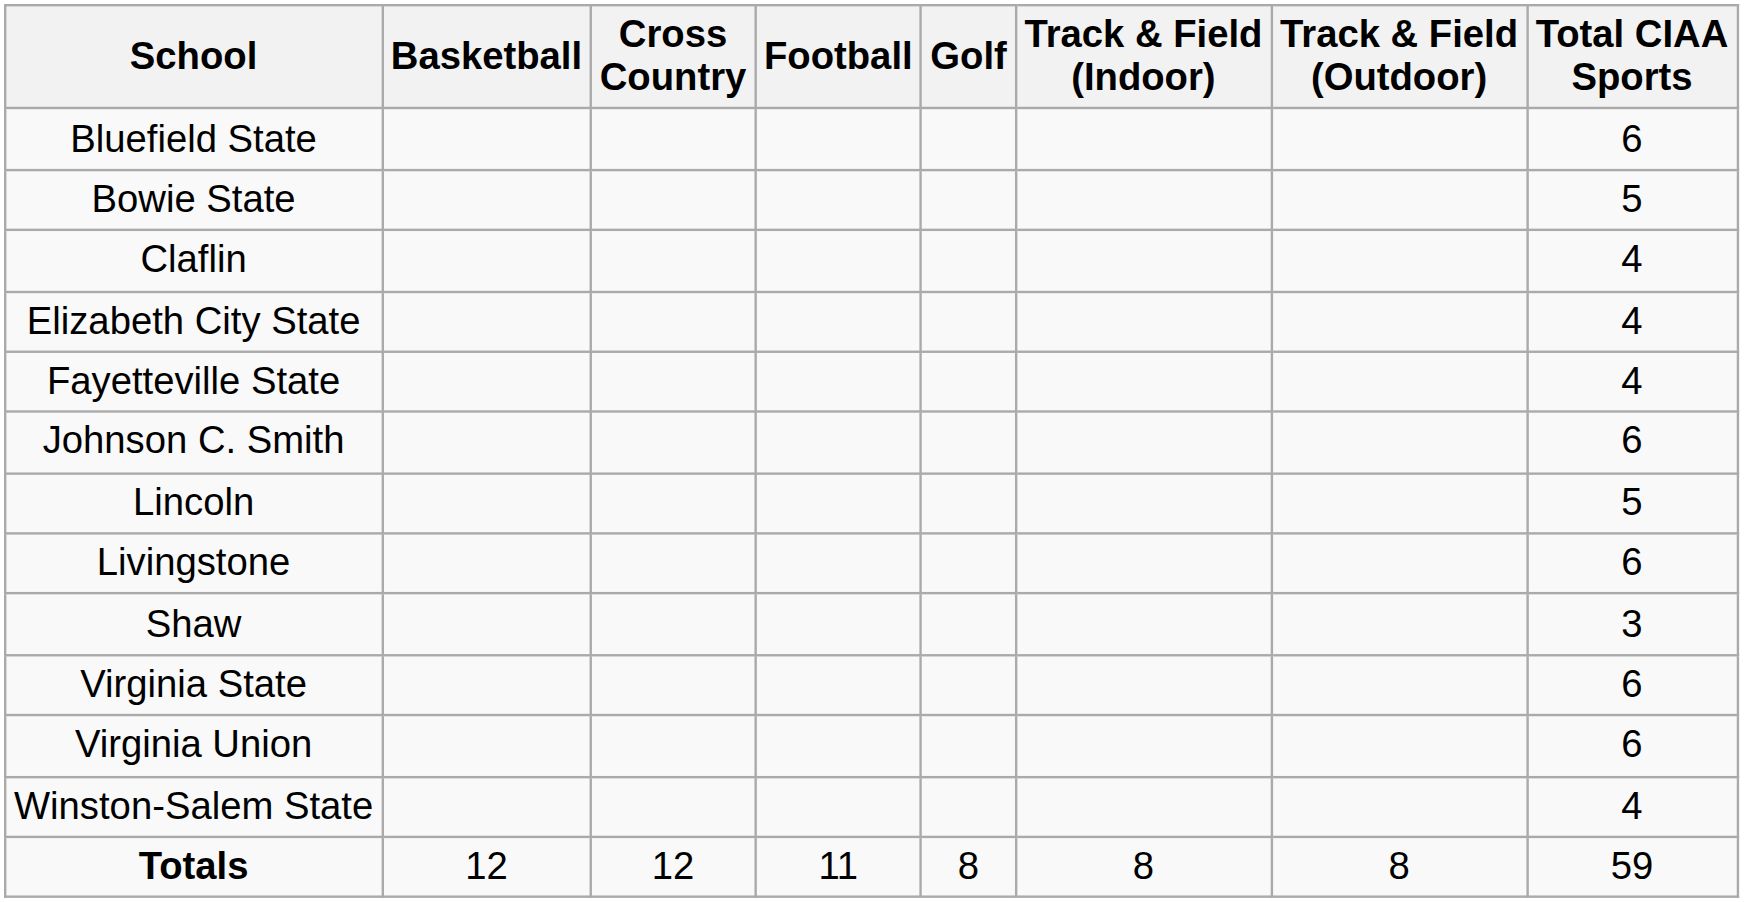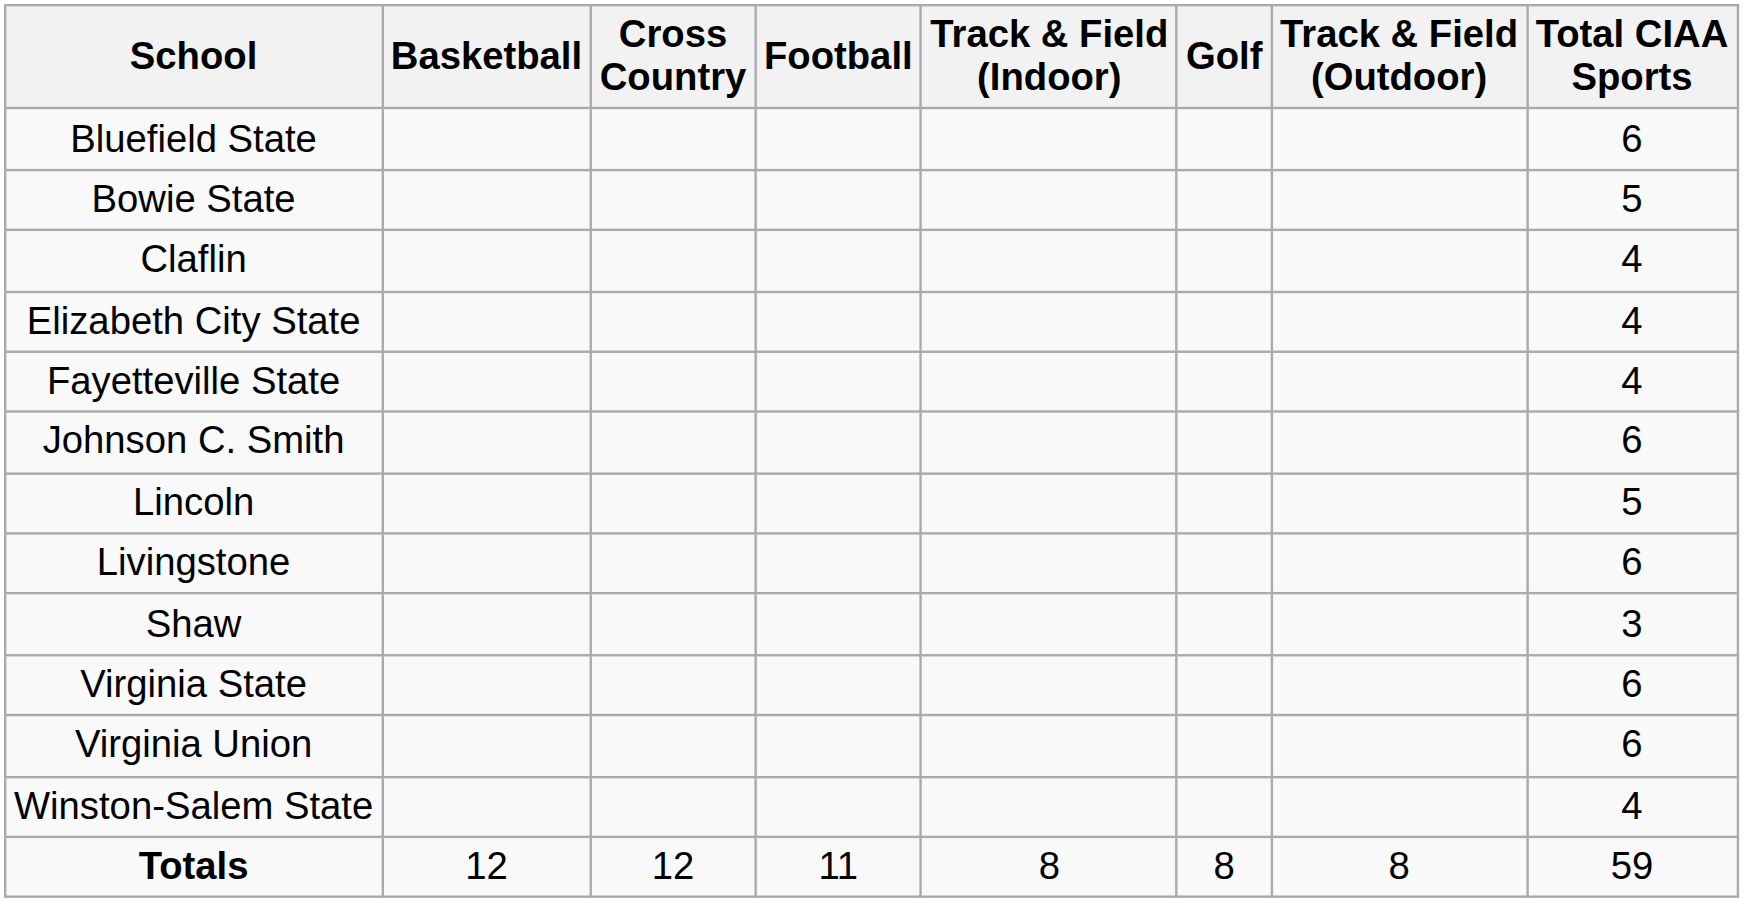columns swapped: Golf <-> Track & Field (Indoor)
